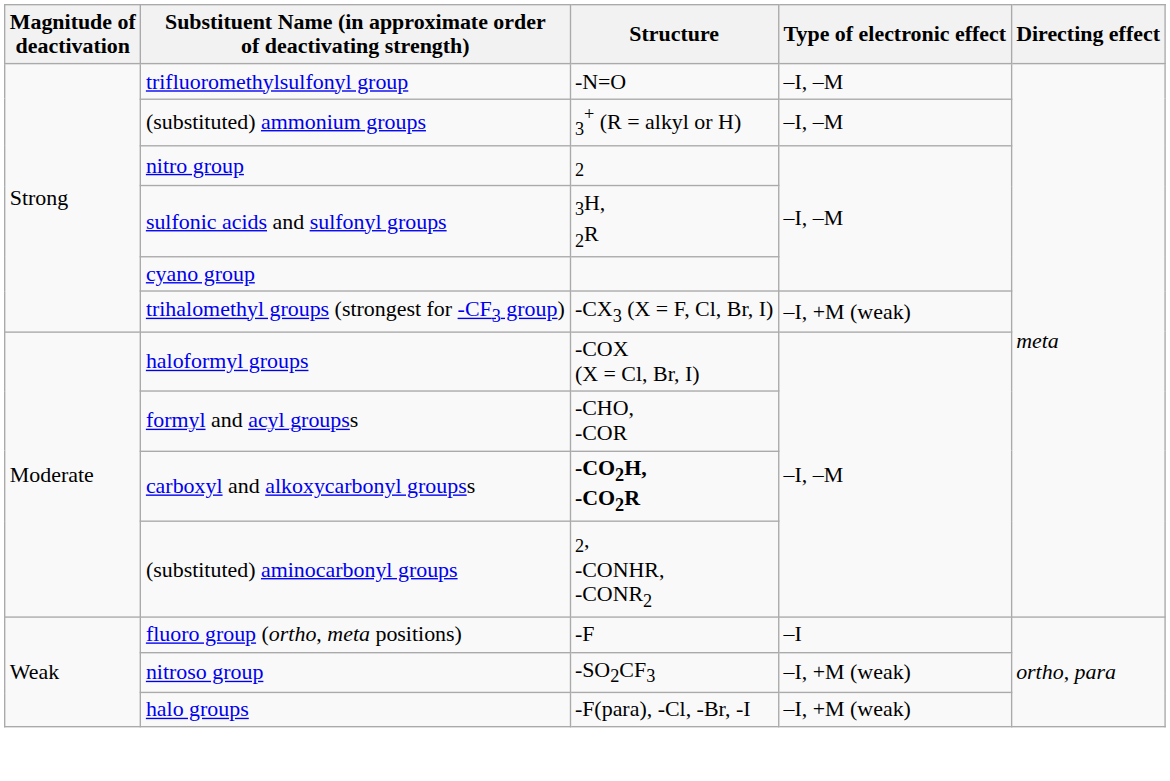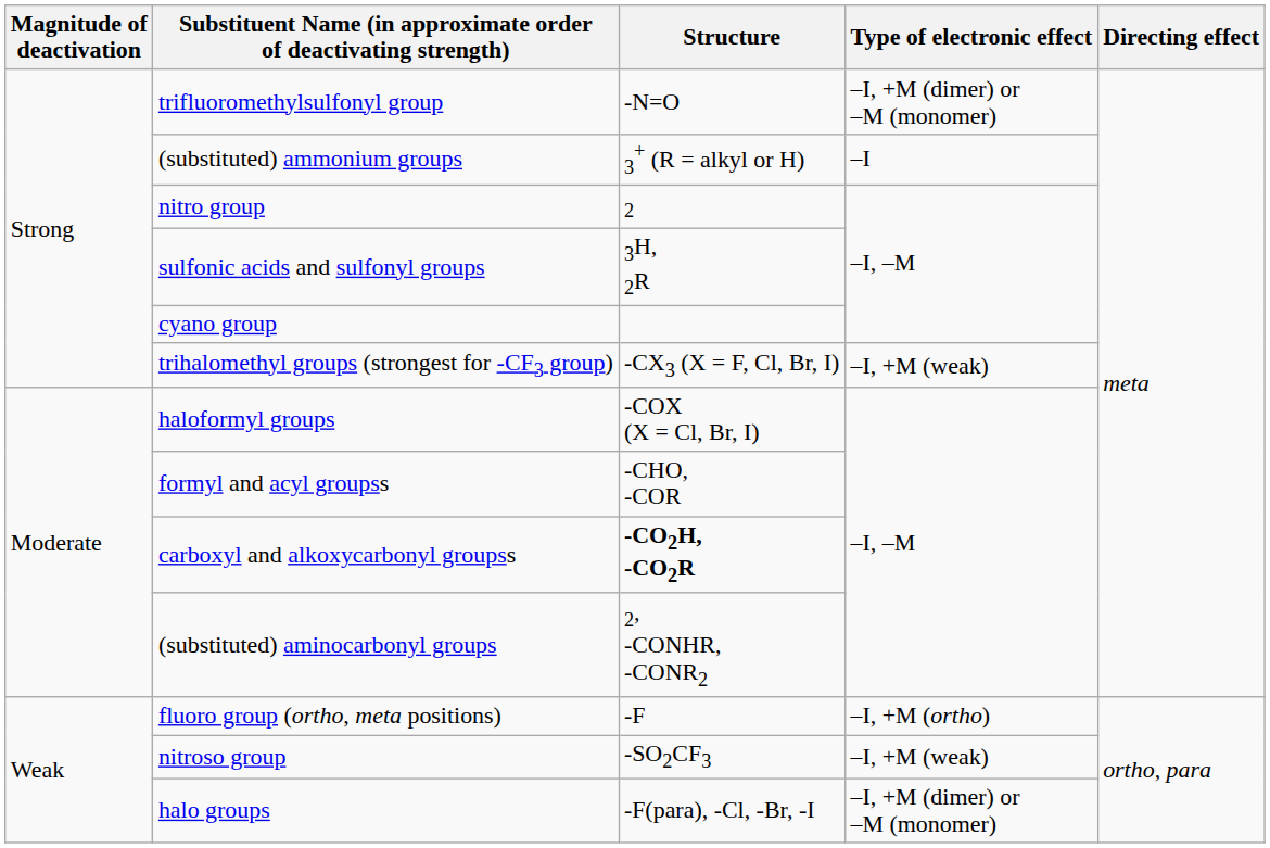trifluoromethylsulfonyl group | Type of electronic effect: –I, –M -> –I, +M (dimer) or –M (monomer)
(substituted) ammonium groups | Type of electronic effect: –I, –M -> –I
fluoro group (ortho, meta positions) | Type of electronic effect: –I -> –I, +M (ortho)
halo groups | Type of electronic effect: –I, +M (weak) -> –I, +M (dimer) or –M (monomer)
